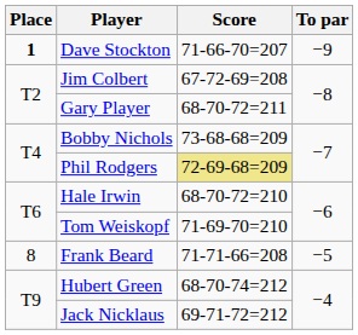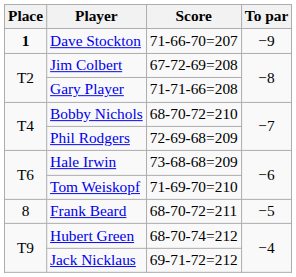Gary Player | Score: 68-70-72=211 -> 71-71-66=208
Bobby Nichols | Score: 73-68-68=209 -> 68-70-72=210
Phil Rodgers | Score: khaki background -> no background
Hale Irwin | Score: 68-70-72=210 -> 73-68-68=209
Frank Beard | Score: 71-71-66=208 -> 68-70-72=211
